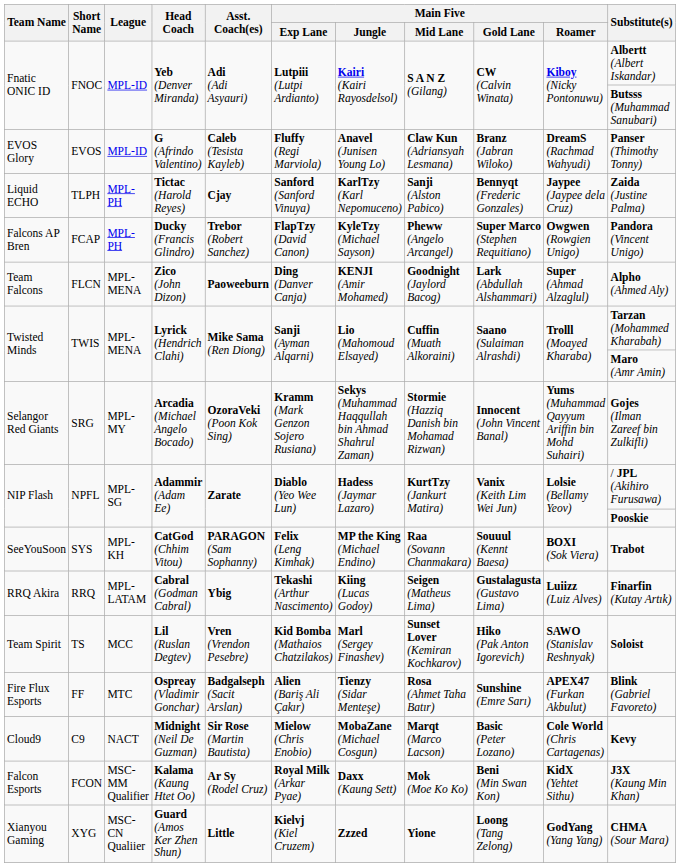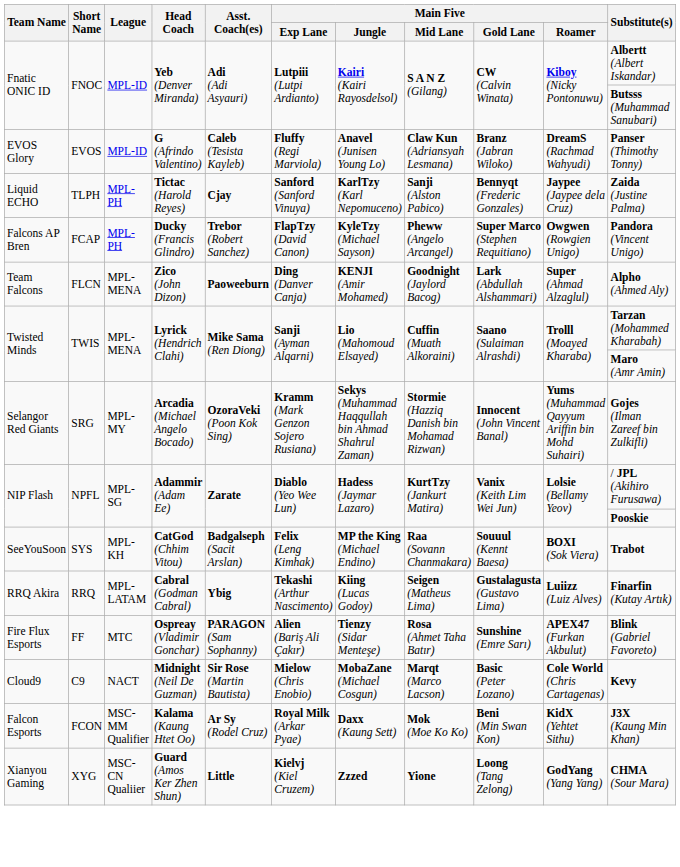SeeYouSoon | Asst. Coach(es): PARAGON (Sam Sophanny) -> Badgalseph (Sacit Arslan)
- row: Team Spirit | TS | MCC | Lil (Ruslan Degtev) | Vren (Vrendon Pesebre) | Kid Bomba (Mathaios Chatzilakos) | Marl (Sergey Finashev) | Sunset Lover (Kemiran Kochkarov) | Hiko (Pak Anton Igorevich) | SAWO (Stanislav Reshnyak) | Soloist
Fire Flux Esports | Asst. Coach(es): Badgalseph (Sacit Arslan) -> PARAGON (Sam Sophanny)
